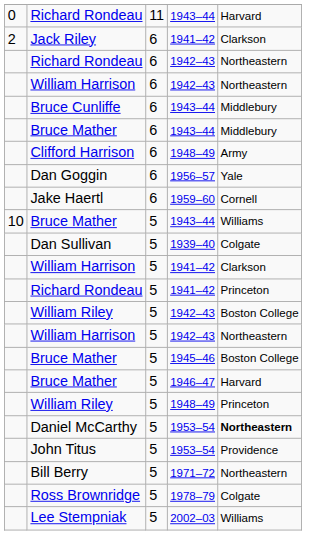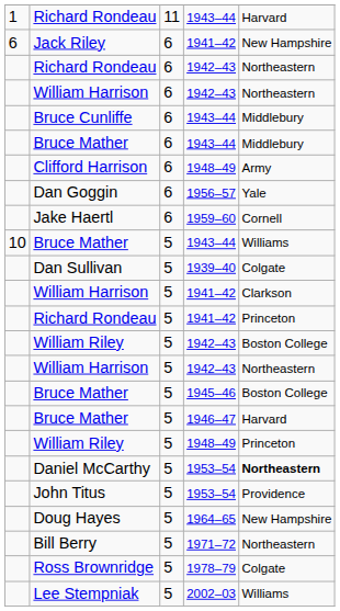Richard Rondeau / 1943–44 | column 1: 0 -> 1
Jack Riley | column 1: 2 -> 6
Jack Riley | column 5: Clarkson -> New Hampshire
+ row: Doug Hayes | 5 | 1964–65 | New Hampshire
